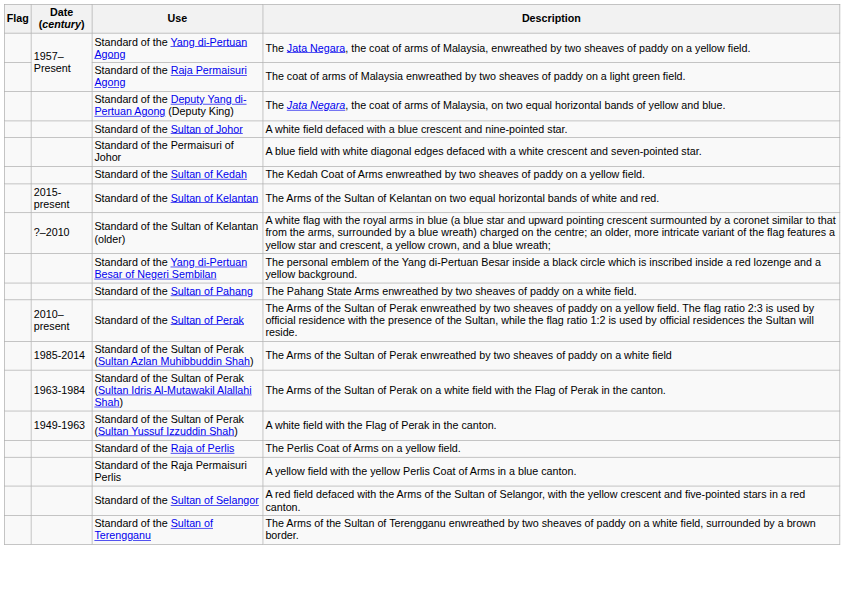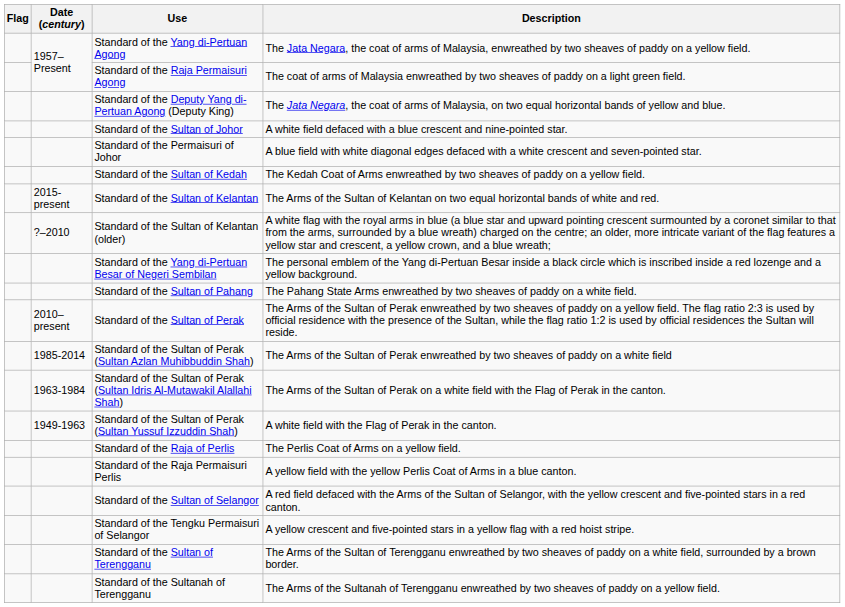+ row: Standard of the Tengku Permaisuri of Selangor | A yellow crescent and five-pointed stars in a yellow flag with a red hoist stripe.
+ row: Standard of the Sultanah of Terengganu | The Arms of the Sultanah of Terengganu enwreathed by two sheaves of paddy on a yellow field.
